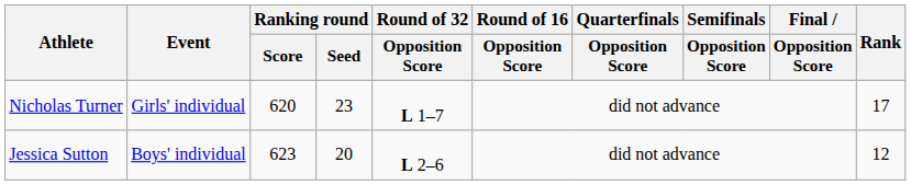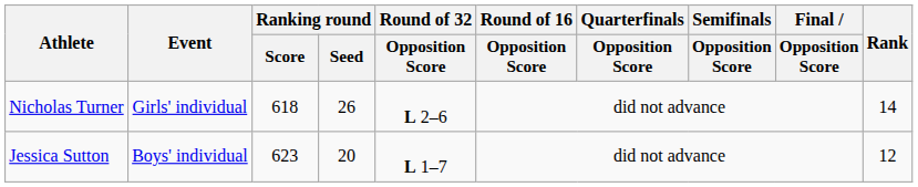Nicholas Turner | Ranking round / Score: 620 -> 618
Nicholas Turner | Ranking round / Seed: 23 -> 26
Nicholas Turner | Round of 32 / Opposition Score: L 1–7 -> L 2–6
Nicholas Turner | Rank: 17 -> 14
Jessica Sutton | Round of 32 / Opposition Score: L 2–6 -> L 1–7
